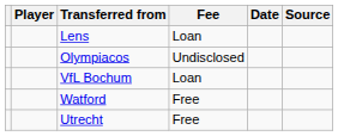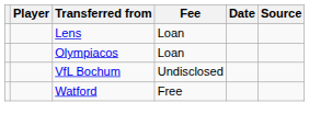Olympiacos | Fee: Undisclosed -> Loan
VfL Bochum | Fee: Loan -> Undisclosed
- row: Utrecht | Free
